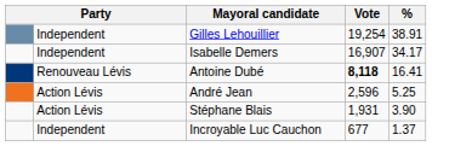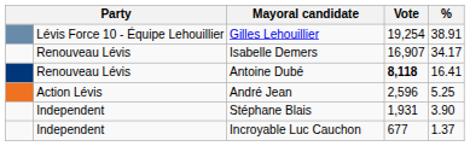Gilles Lehouillier | column 2: Independent -> Lévis Force 10 - Équipe Lehouillier
Isabelle Demers | column 2: Independent -> Renouveau Lévis
Stéphane Blais | column 2: Action Lévis -> Independent
